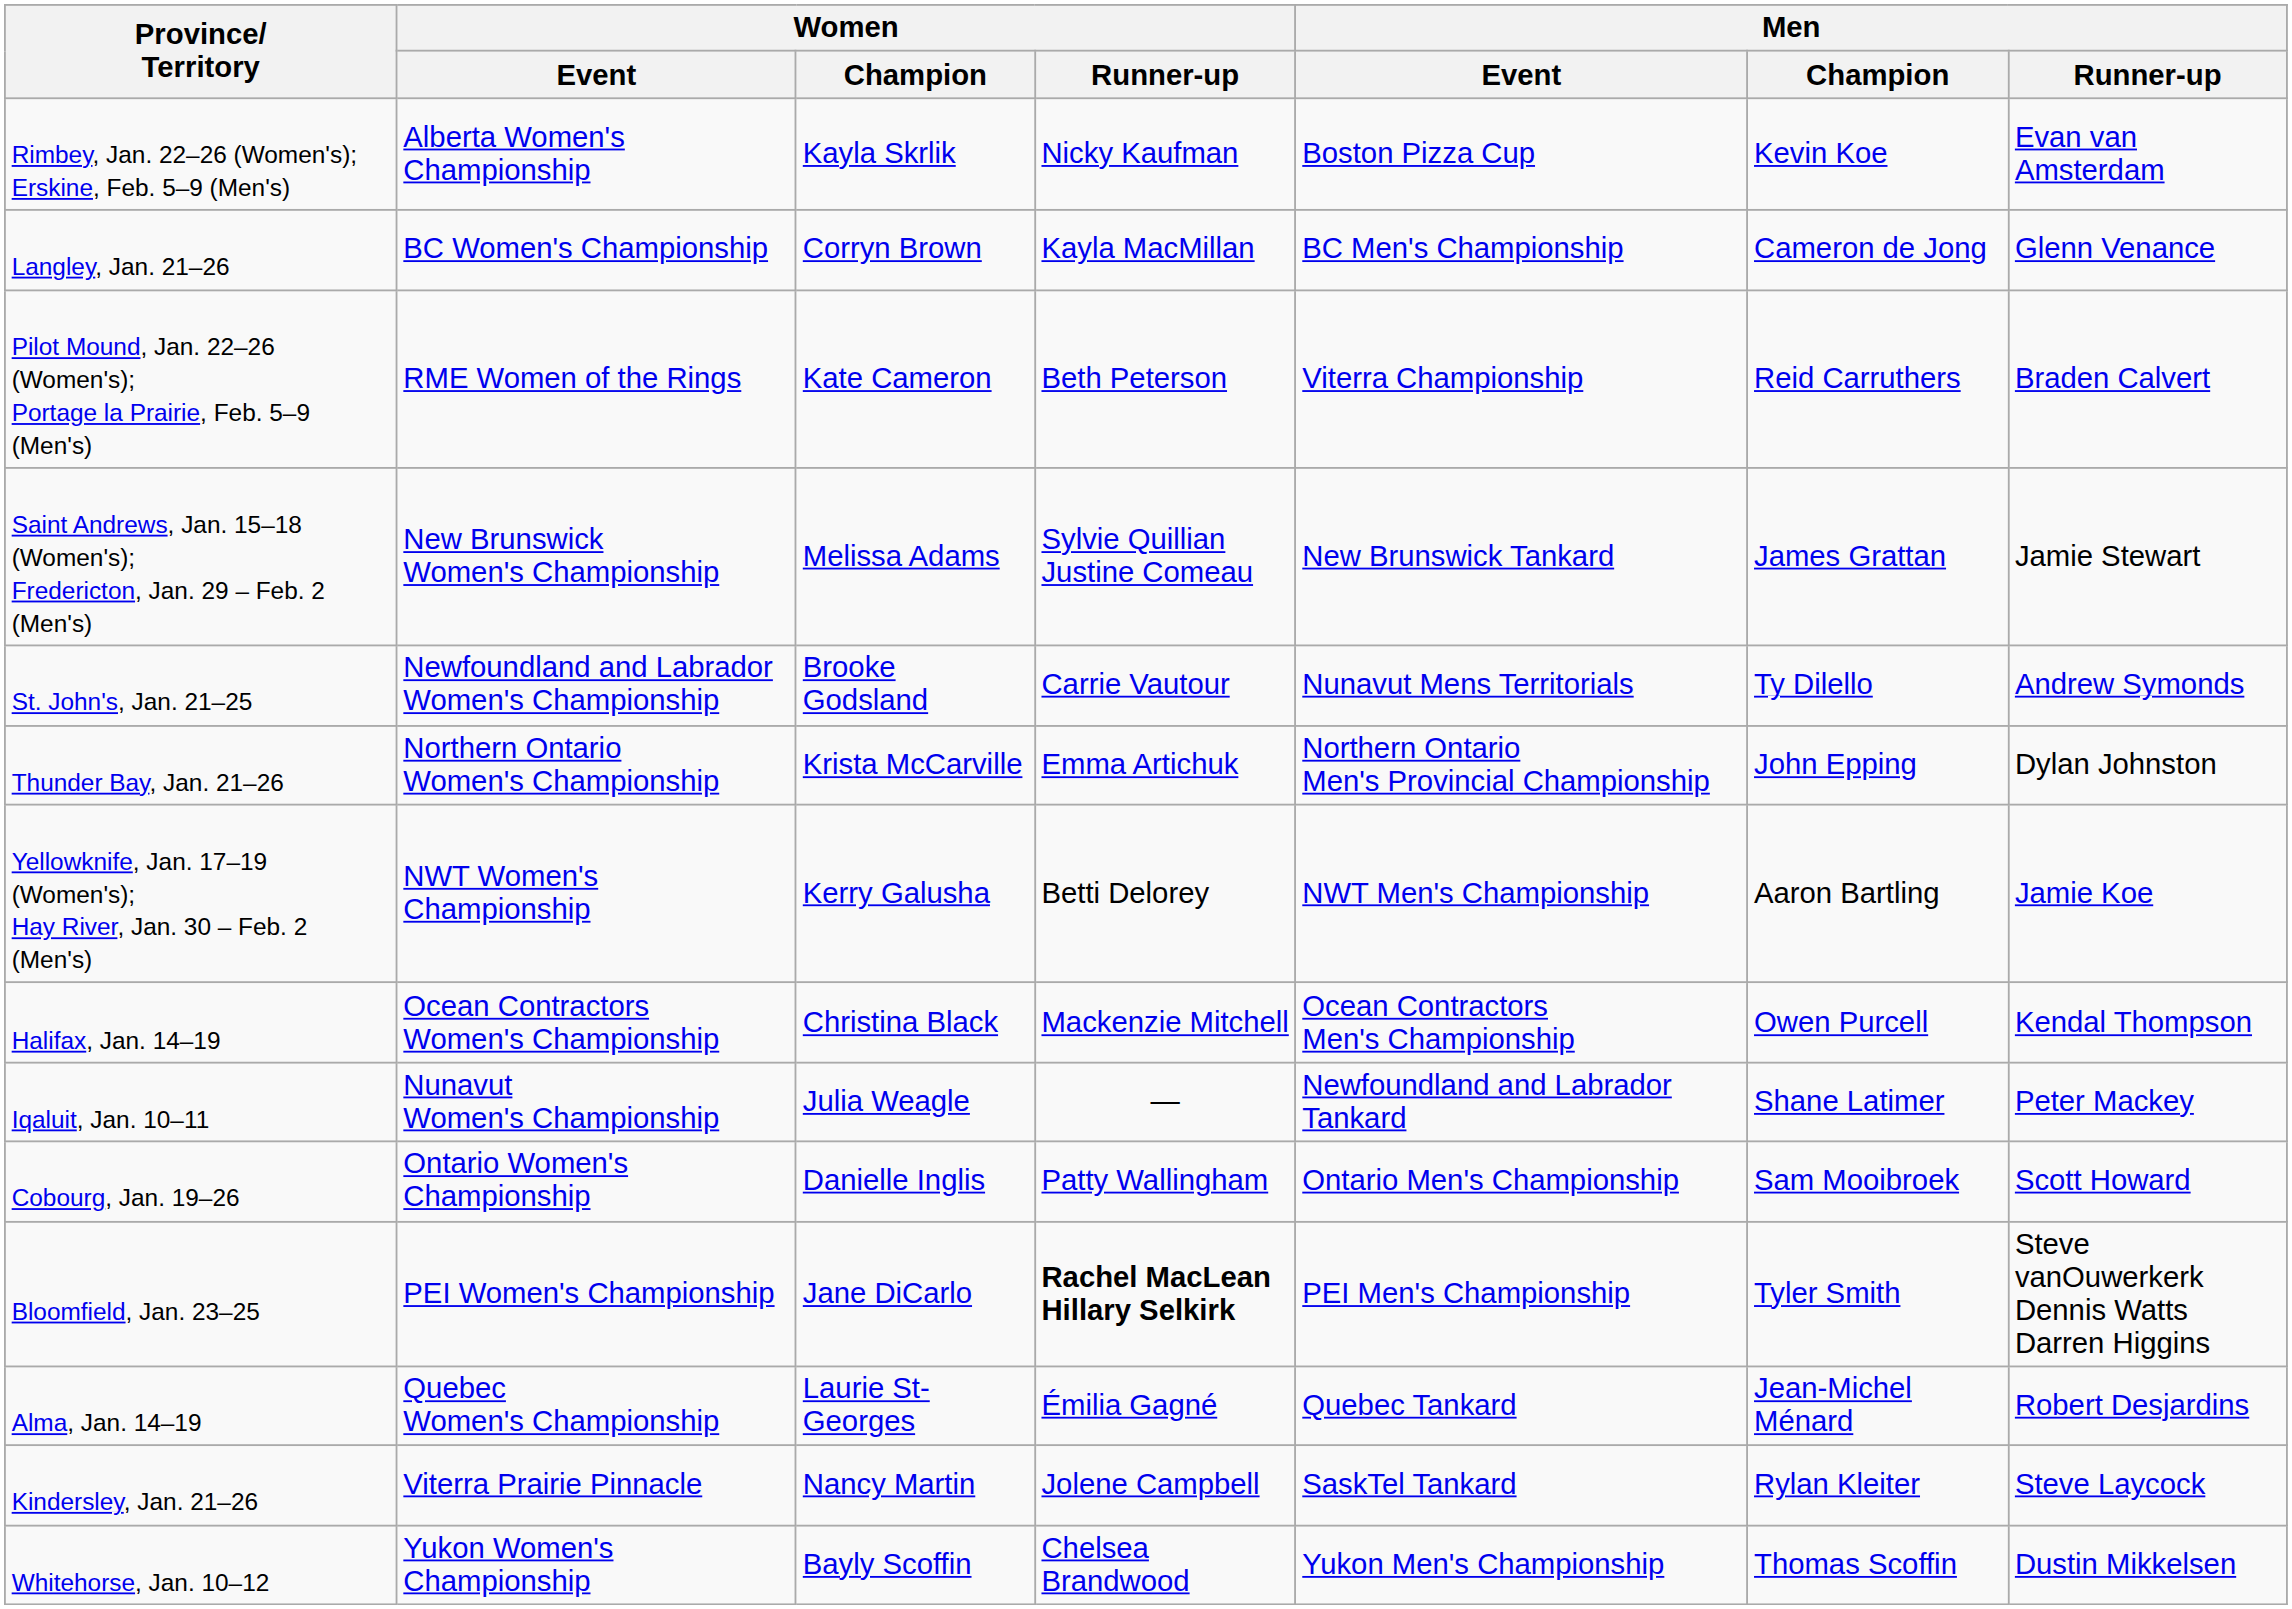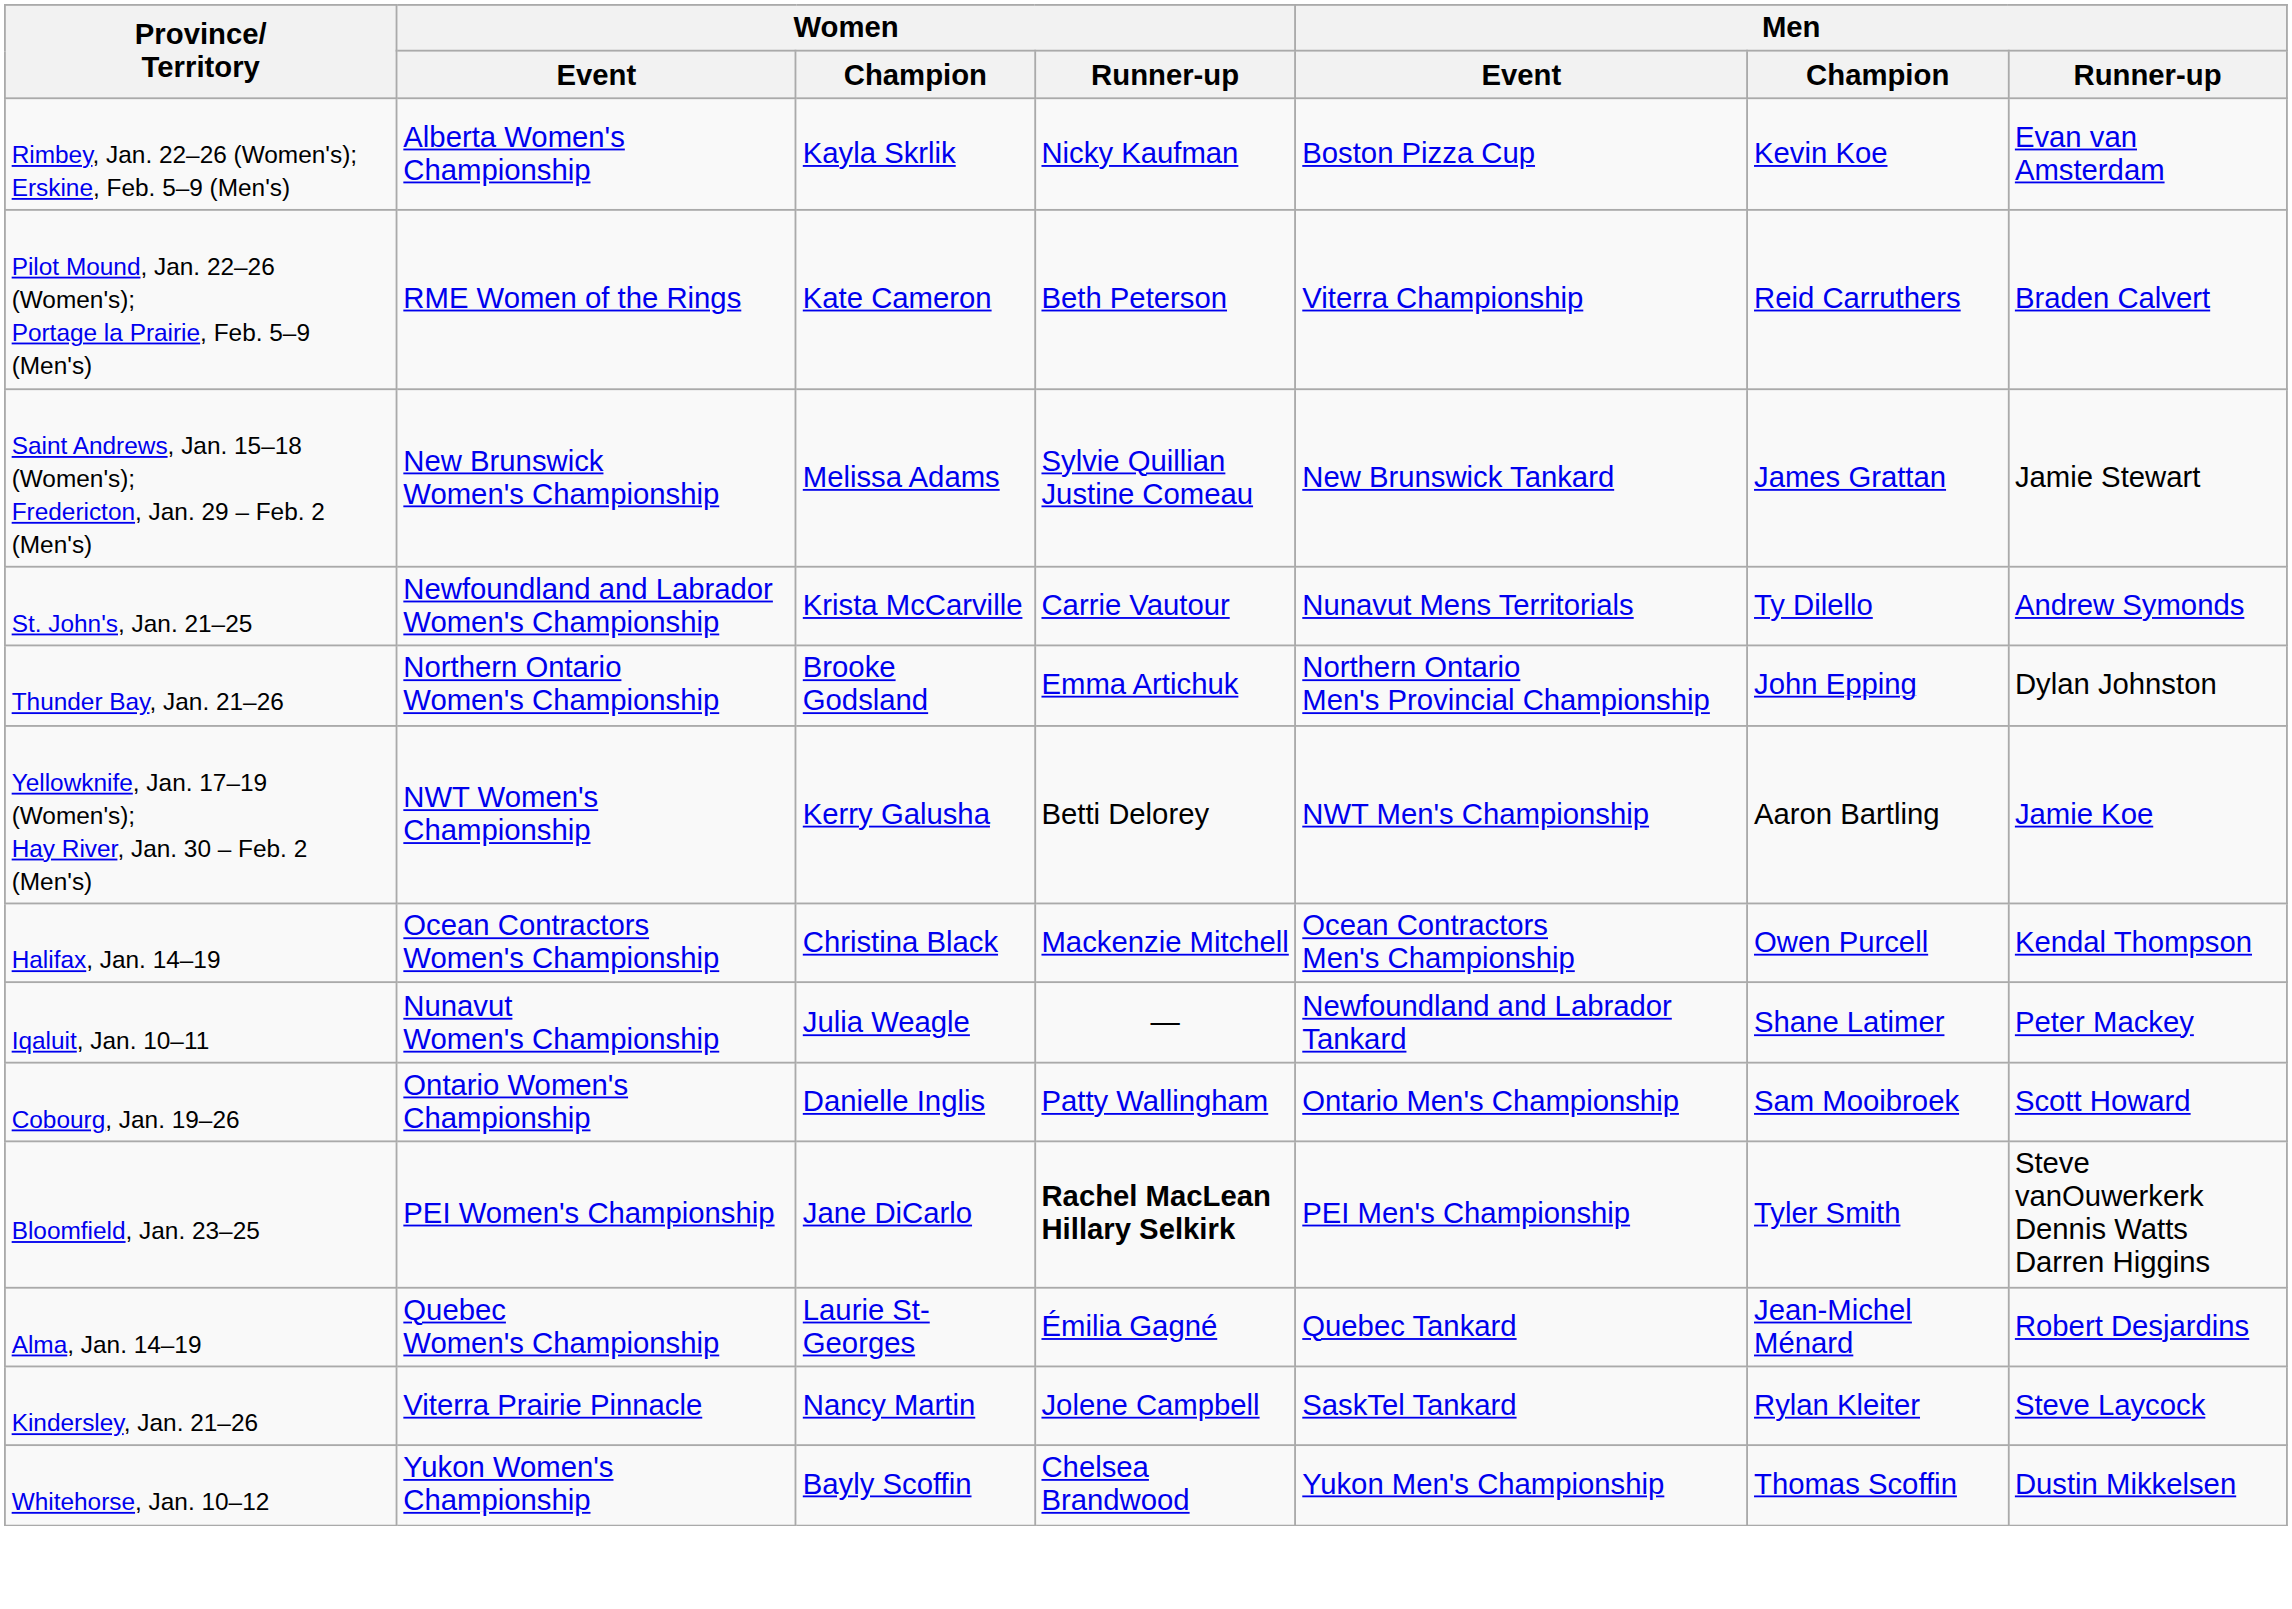- row: Langley, Jan. 21–26 | BC Women's Championship | Corryn Brown | Kayla MacMillan | BC Men's Championship | Cameron de Jong | Glenn Venance
St. John's, Jan. 21–25 | Women / Champion: Brooke Godsland -> Krista McCarville
Thunder Bay, Jan. 21–26 | Women / Champion: Krista McCarville -> Brooke Godsland
